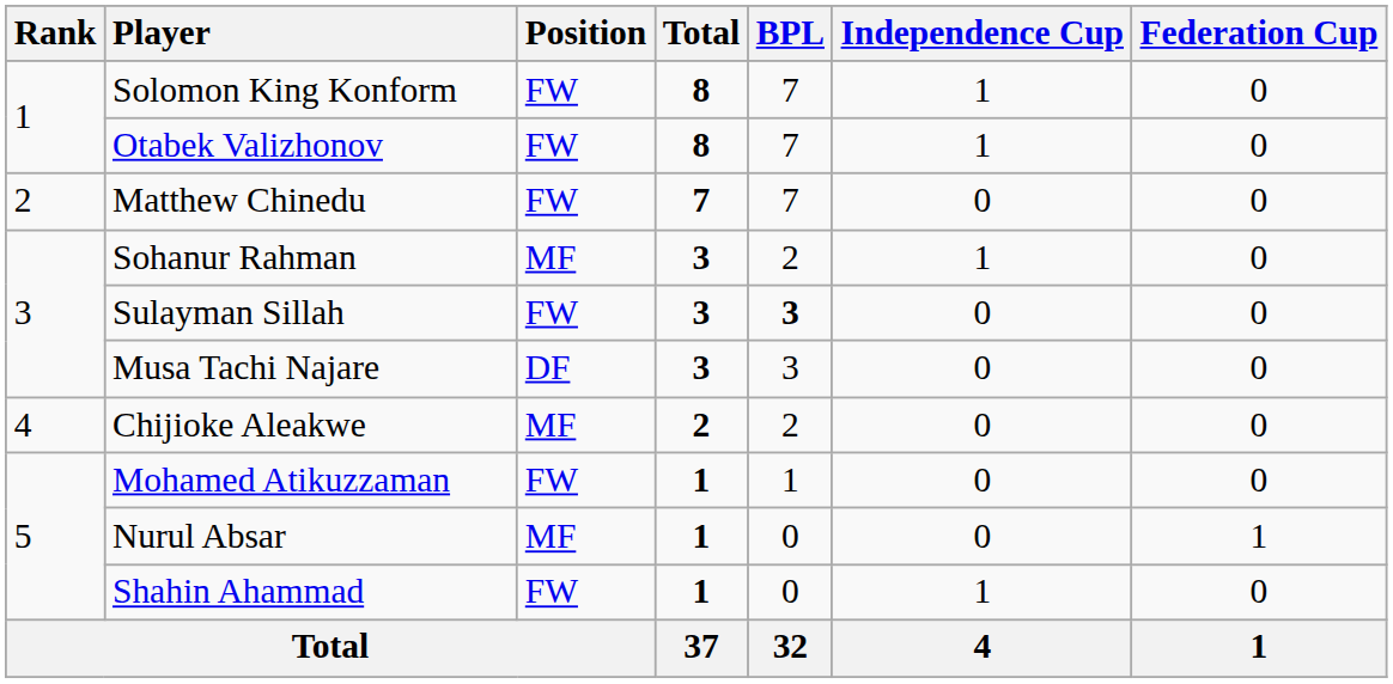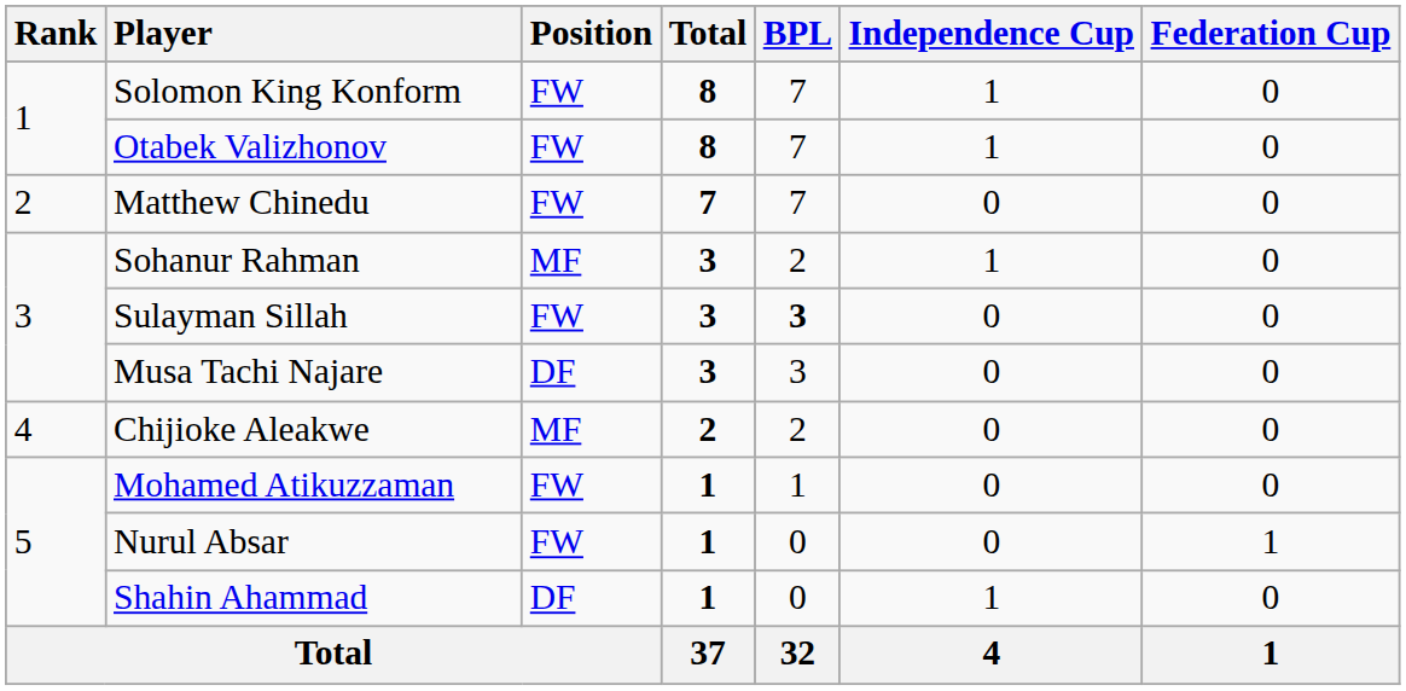Nurul Absar | Position: MF -> FW
Shahin Ahammad | Position: FW -> DF
